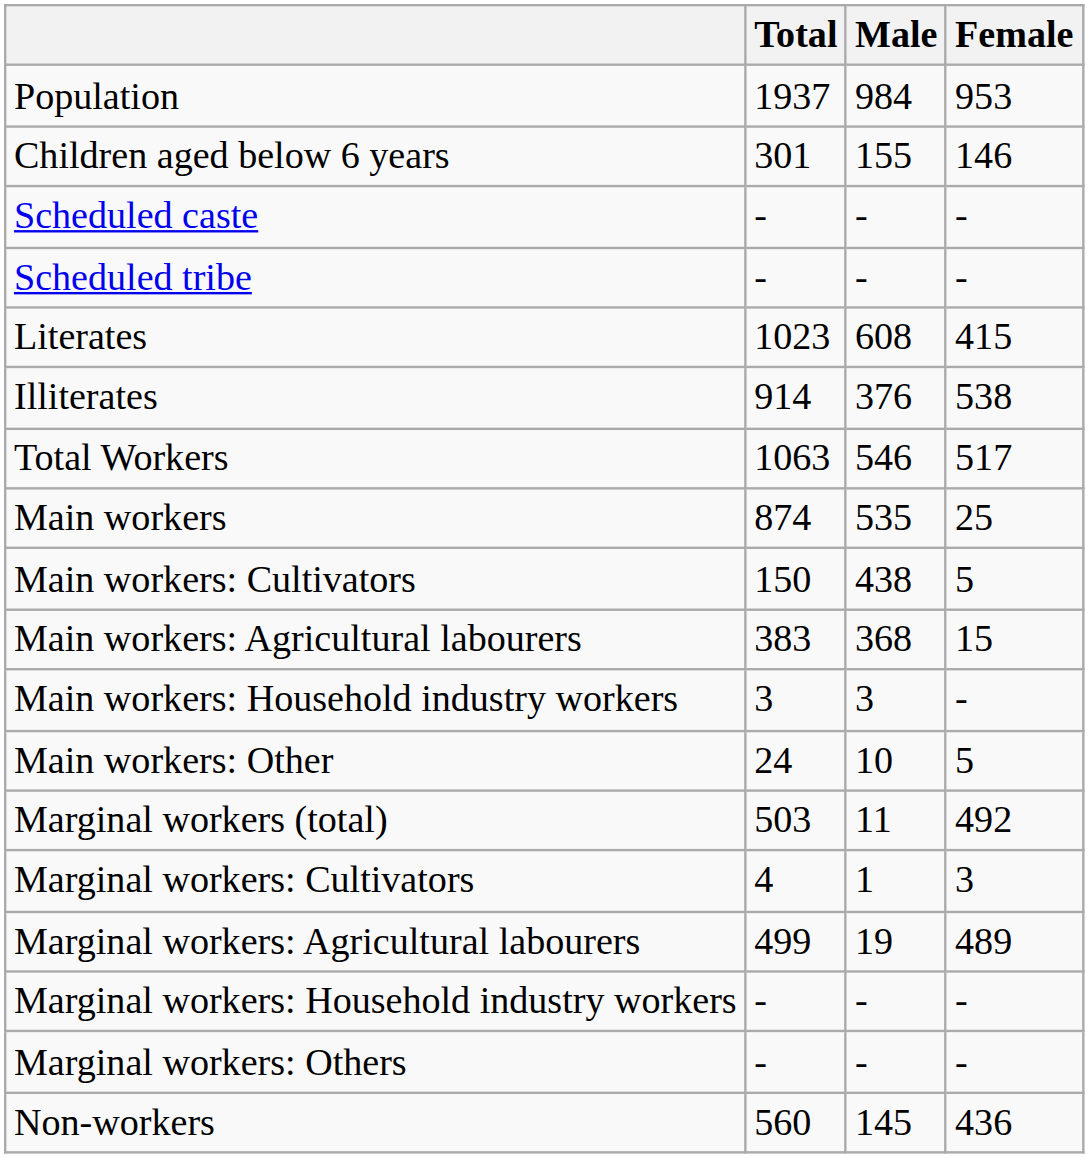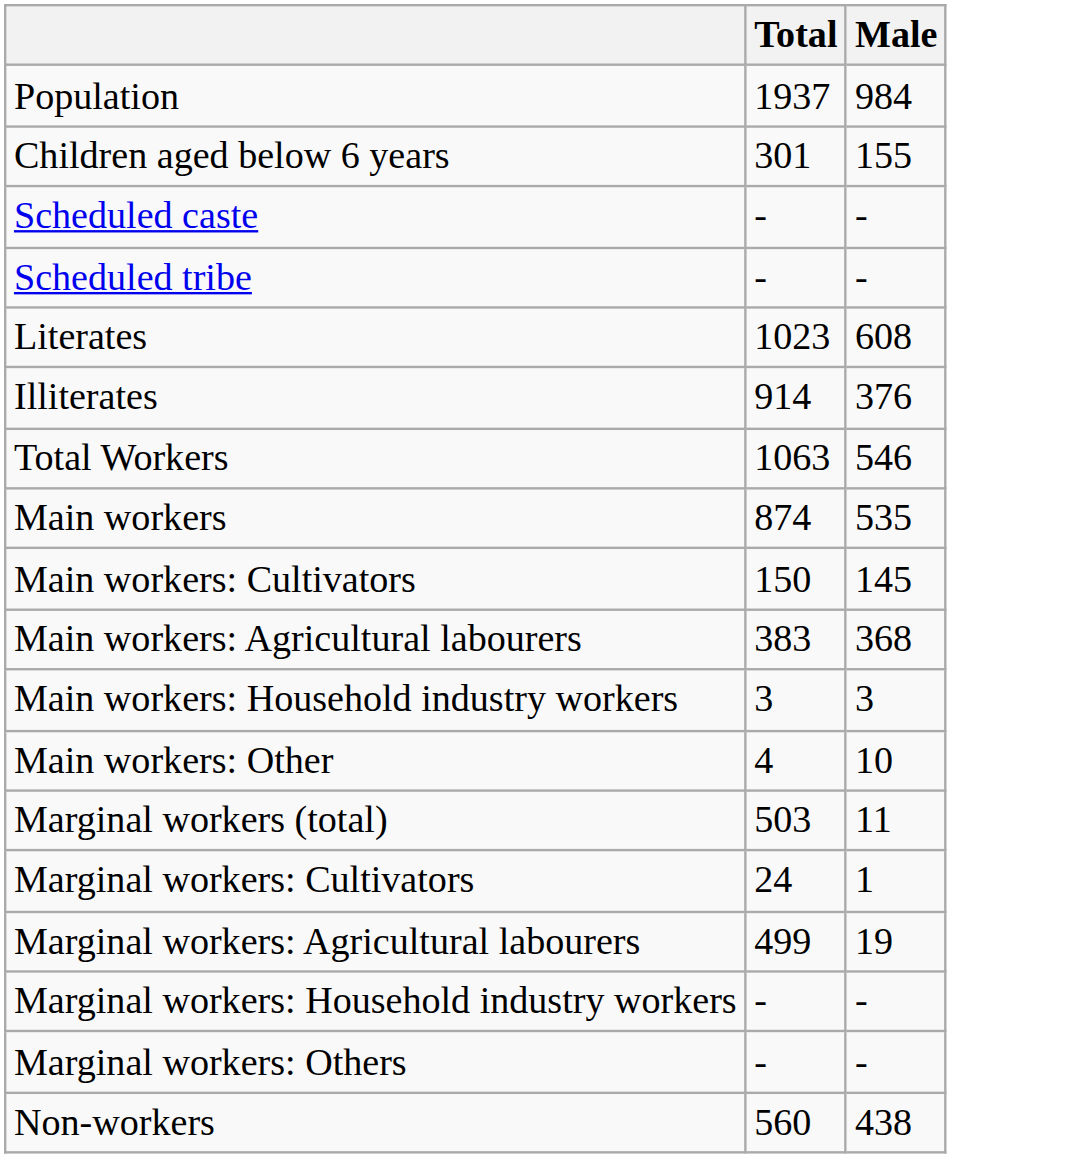- column: Female | 953 | 146 | - | - | 415 | 538 | 517 | 25 | 5 | 15 | - | 5 | 492 | 3 | 489 | - | - | 436
Main workers: Cultivators | Male: 438 -> 145
Main workers: Other | Total: 24 -> 4
Marginal workers: Cultivators | Total: 4 -> 24
Non-workers | Male: 145 -> 438
